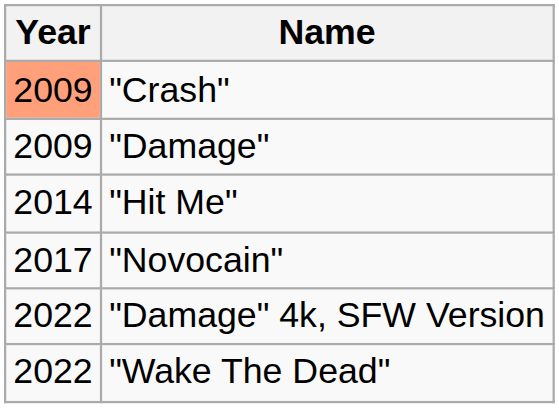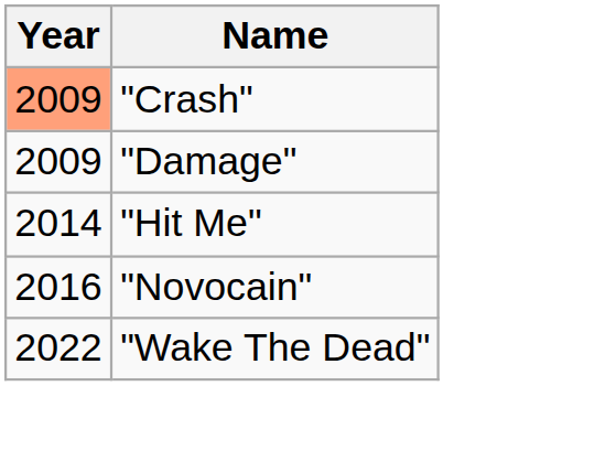"Novocain" | Year: 2017 -> 2016
- row: 2022 | "Damage" 4k, SFW Version
